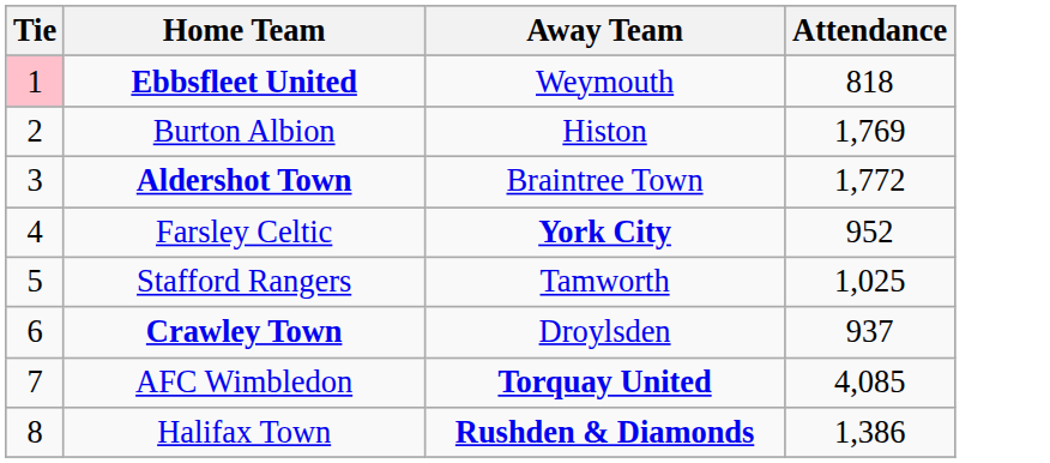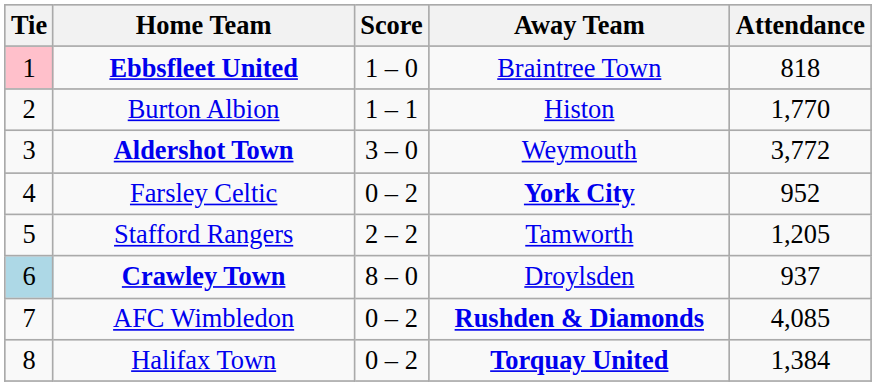+ column: Score | 1 – 0 | 1 – 1 | 3 – 0 | 0 – 2 | 2 – 2 | 8 – 0 | 0 – 2 | 0 – 2
Ebbsfleet United | Away Team: Weymouth -> Braintree Town
Burton Albion | Attendance: 1,769 -> 1,770
Aldershot Town | Away Team: Braintree Town -> Weymouth
Aldershot Town | Attendance: 1,772 -> 3,772
Stafford Rangers | Attendance: 1,025 -> 1,205
Crawley Town | Tie: no background -> lightblue background
AFC Wimbledon | Away Team: Torquay United -> Rushden & Diamonds
Halifax Town | Away Team: Rushden & Diamonds -> Torquay United
Halifax Town | Attendance: 1,386 -> 1,384
